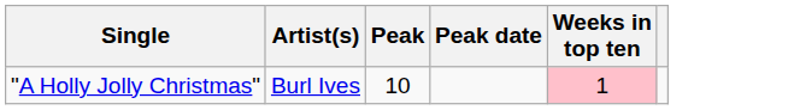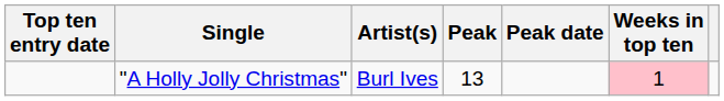+ column: Top ten entry date
"A Holly Jolly Christmas" | Peak: 10 -> 13
